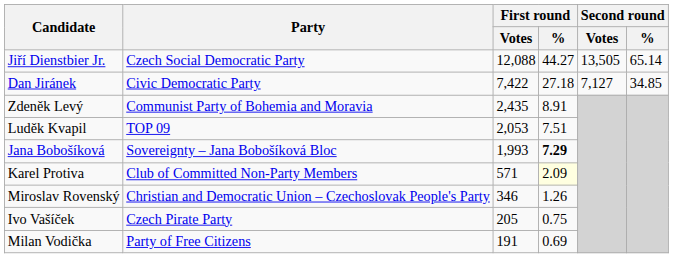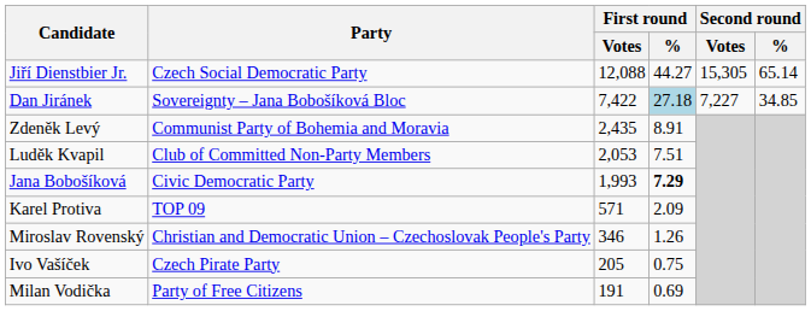Jiří Dienstbier Jr. | Second round / Votes: 13,505 -> 15,305
Dan Jiránek | Party: Civic Democratic Party -> Sovereignty – Jana Bobošíková Bloc
Dan Jiránek | First round / %: no background -> lightblue background
Dan Jiránek | Second round / Votes: 7,127 -> 7,227
Luděk Kvapil | Party: TOP 09 -> Club of Committed Non-Party Members
Jana Bobošíková | Party: Sovereignty – Jana Bobošíková Bloc -> Civic Democratic Party
Karel Protiva | Party: Club of Committed Non-Party Members -> TOP 09
Karel Protiva | First round / %: lightyellow background -> no background
